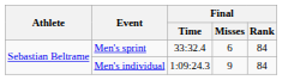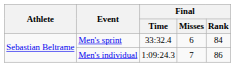Men's individual | Final / Misses: 9 -> 7
Men's individual | Final / Rank: 84 -> 86
